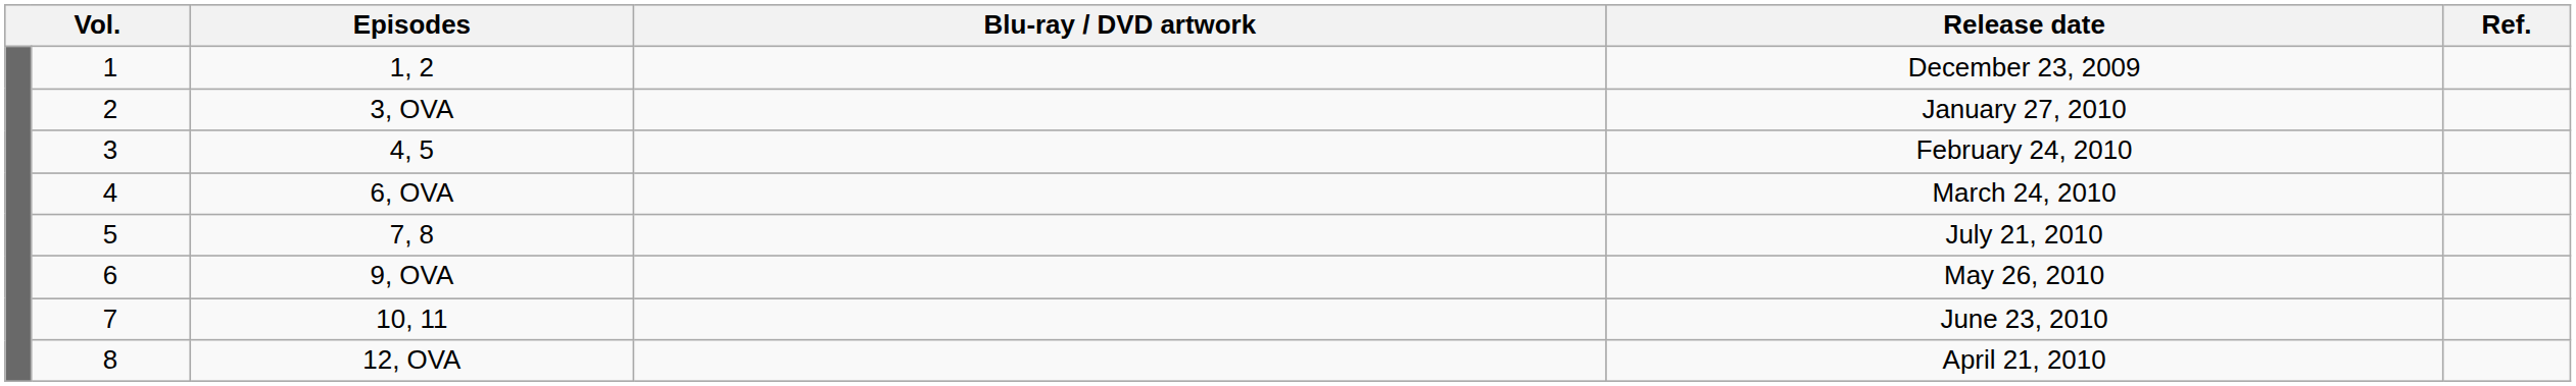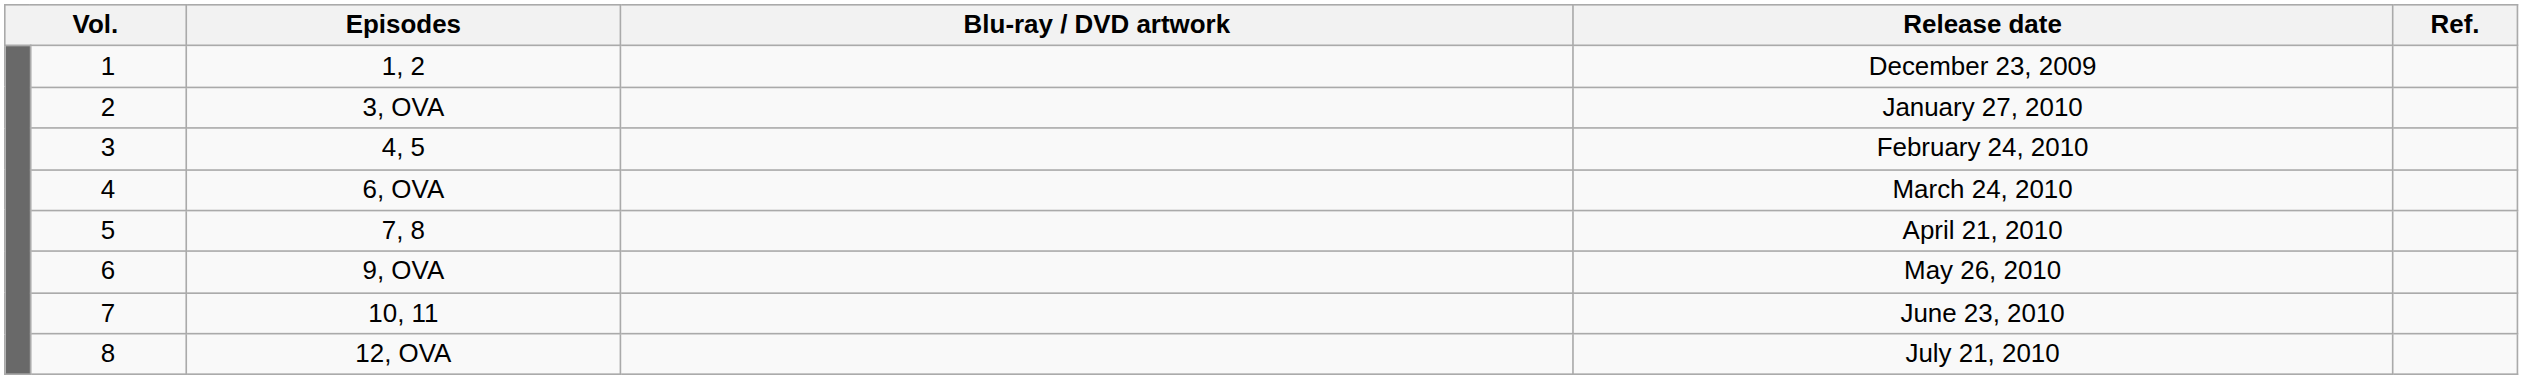7, 8 | Release date: July 21, 2010 -> April 21, 2010
12, OVA | Release date: April 21, 2010 -> July 21, 2010
